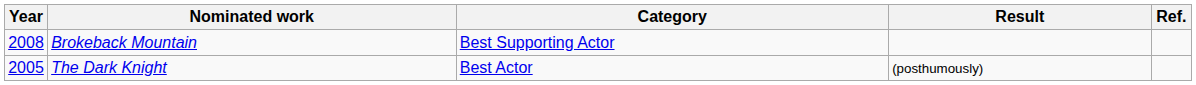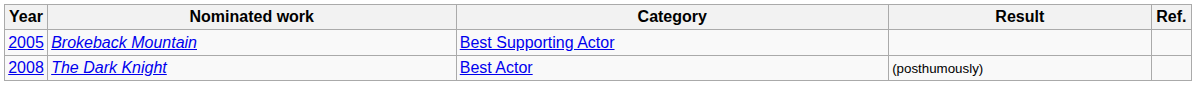Brokeback Mountain | Year: 2008 -> 2005
The Dark Knight | Year: 2005 -> 2008
